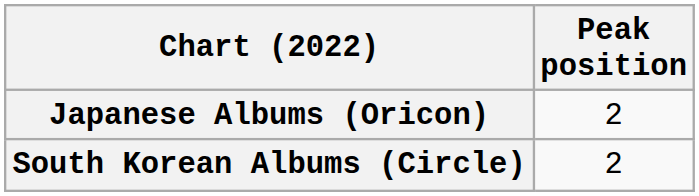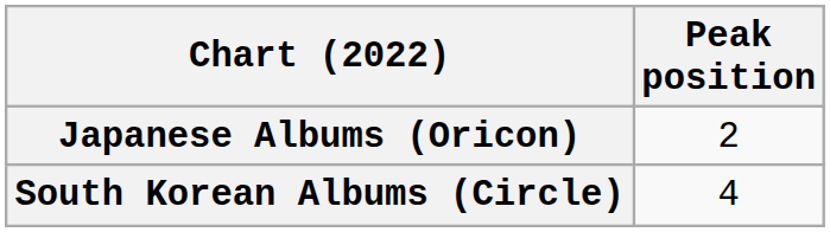South Korean Albums (Circle) | Peak position: 2 -> 4
